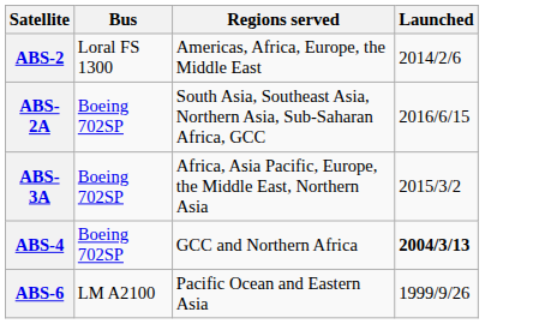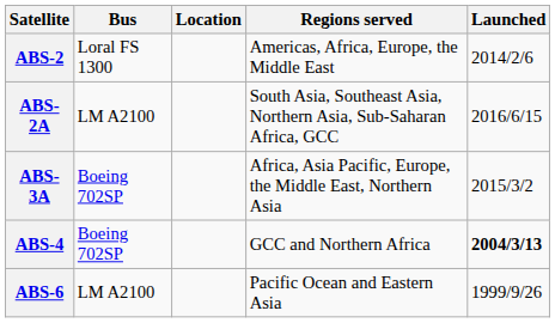+ column: Location
ABS-2A | Bus: Boeing 702SP -> LM A2100
